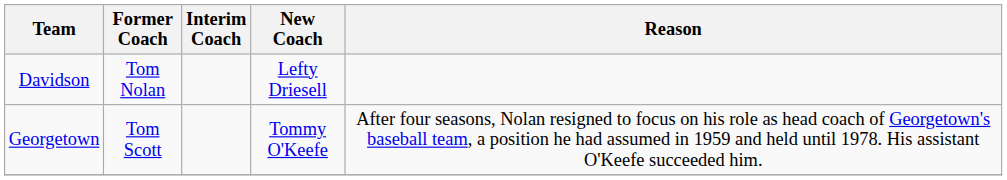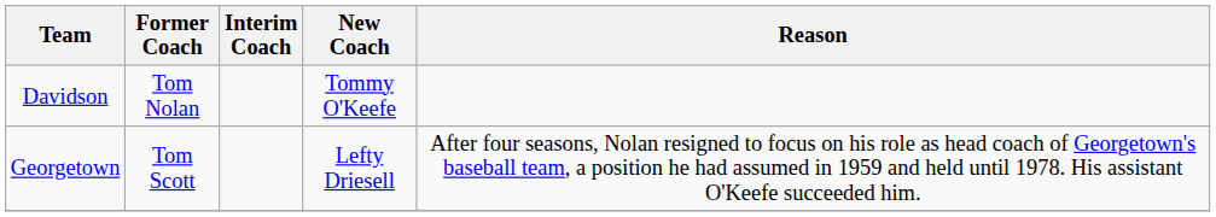Davidson | New Coach: Lefty Driesell -> Tommy O'Keefe
Georgetown | New Coach: Tommy O'Keefe -> Lefty Driesell
